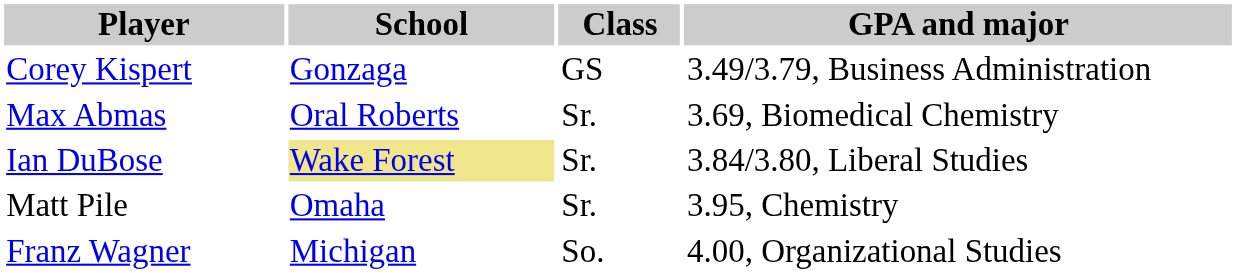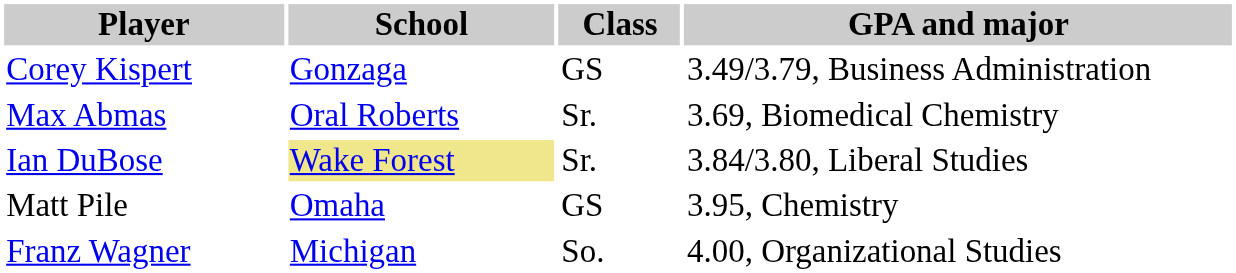Matt Pile | Class: Sr. -> GS
